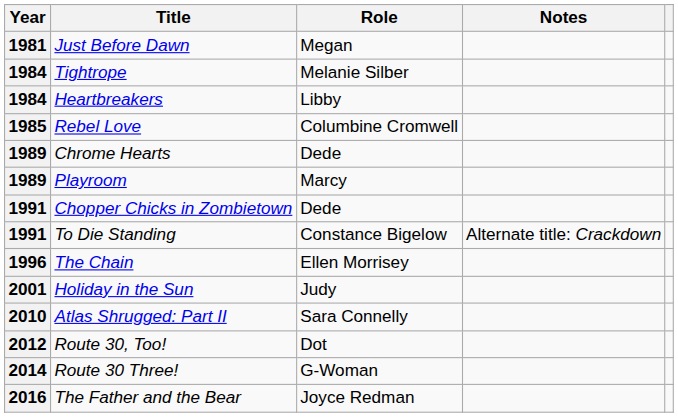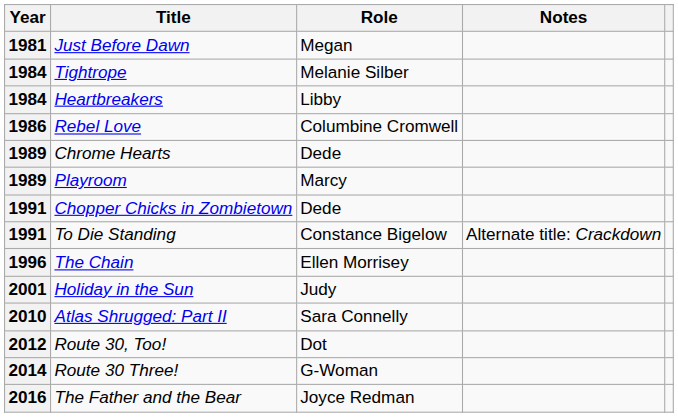Rebel Love | Year: 1985 -> 1986
